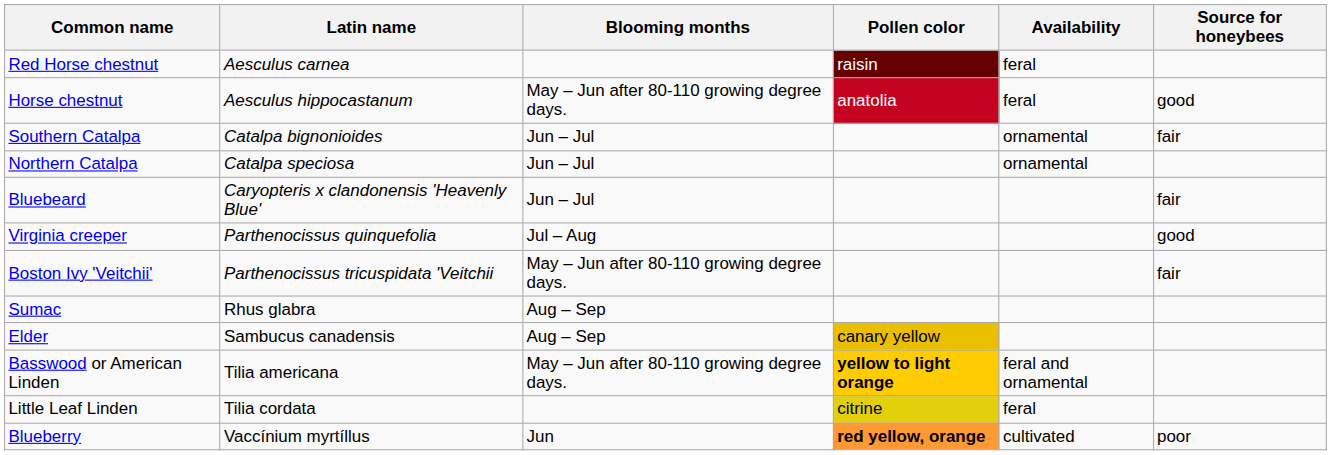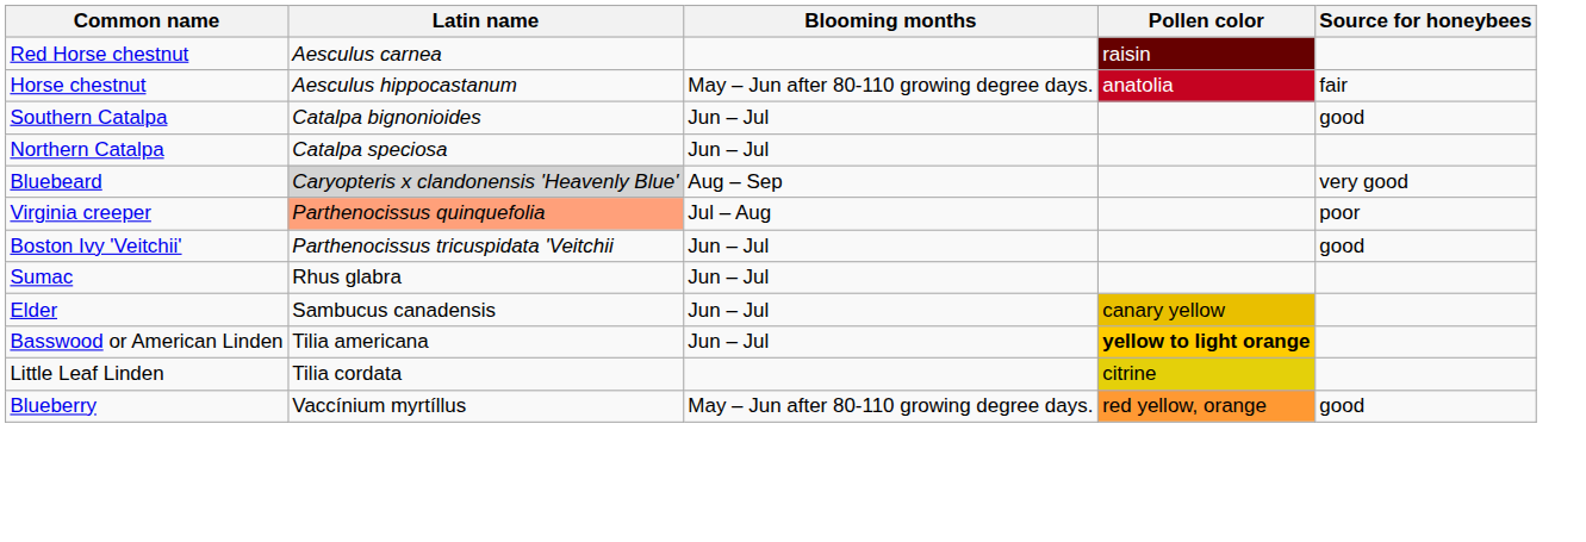- column: Availability | feral | feral | ornamental | ornamental | feral and ornamental | feral | cultivated
Horse chestnut | Source for honeybees: good -> fair
Southern Catalpa | Source for honeybees: fair -> good
Bluebeard | Latin name: no background -> lightgrey background
Bluebeard | Blooming months: Jun – Jul -> Aug – Sep
Bluebeard | Source for honeybees: fair -> very good
Virginia creeper | Latin name: no background -> lightsalmon background
Virginia creeper | Source for honeybees: good -> poor
Boston Ivy 'Veitchii' | Blooming months: May – Jun after 80-110 growing degree days. -> Jun – Jul
Boston Ivy 'Veitchii' | Source for honeybees: fair -> good
Sumac | Blooming months: Aug – Sep -> Jun – Jul
Elder | Blooming months: Aug – Sep -> Jun – Jul
Basswood or American Linden | Blooming months: May – Jun after 80-110 growing degree days. -> Jun – Jul
Blueberry | Blooming months: Jun -> May – Jun after 80-110 growing degree days.
Blueberry | Pollen color: bold -> normal
Blueberry | Source for honeybees: poor -> good
